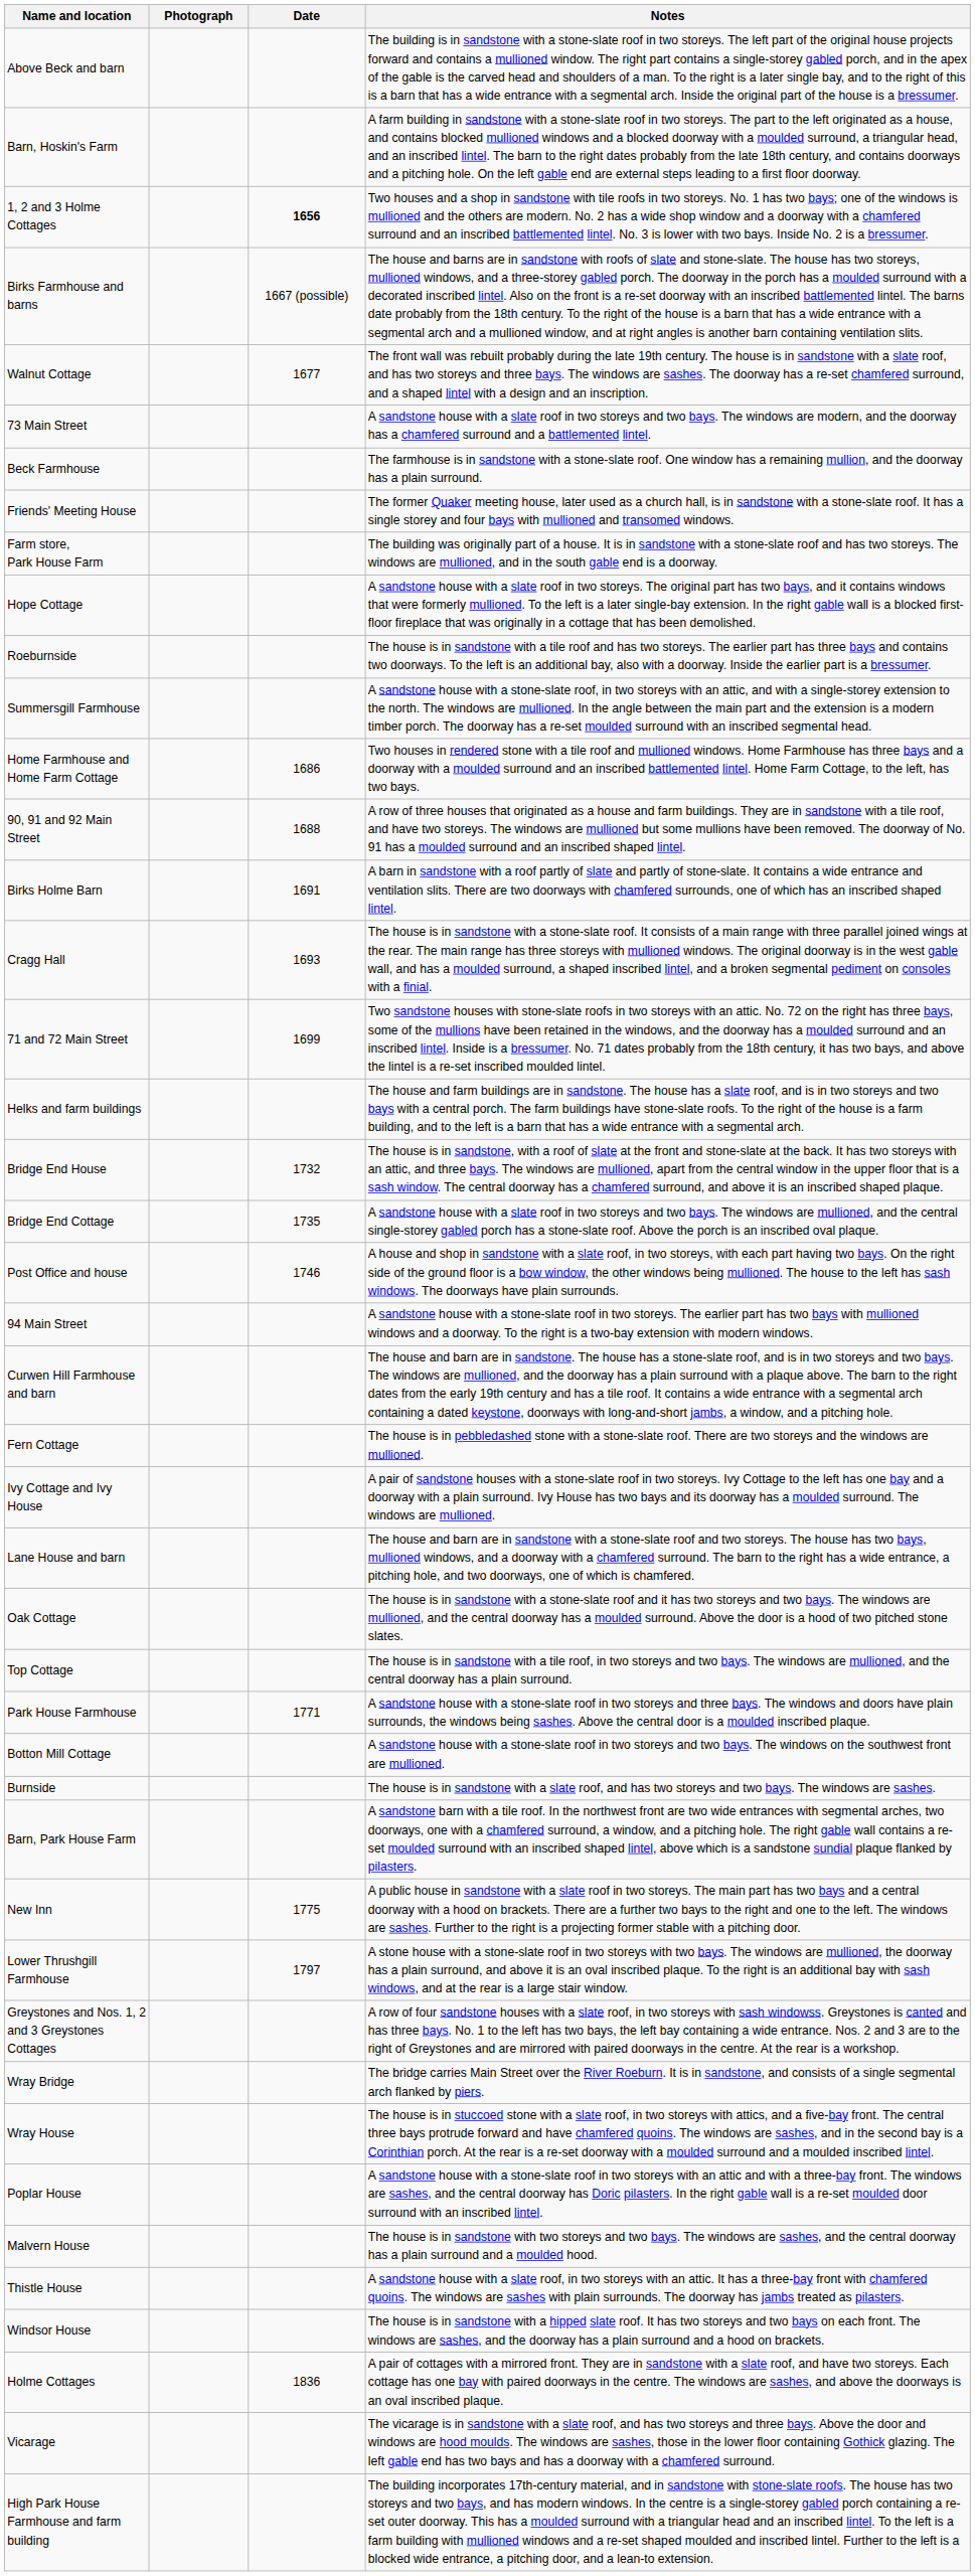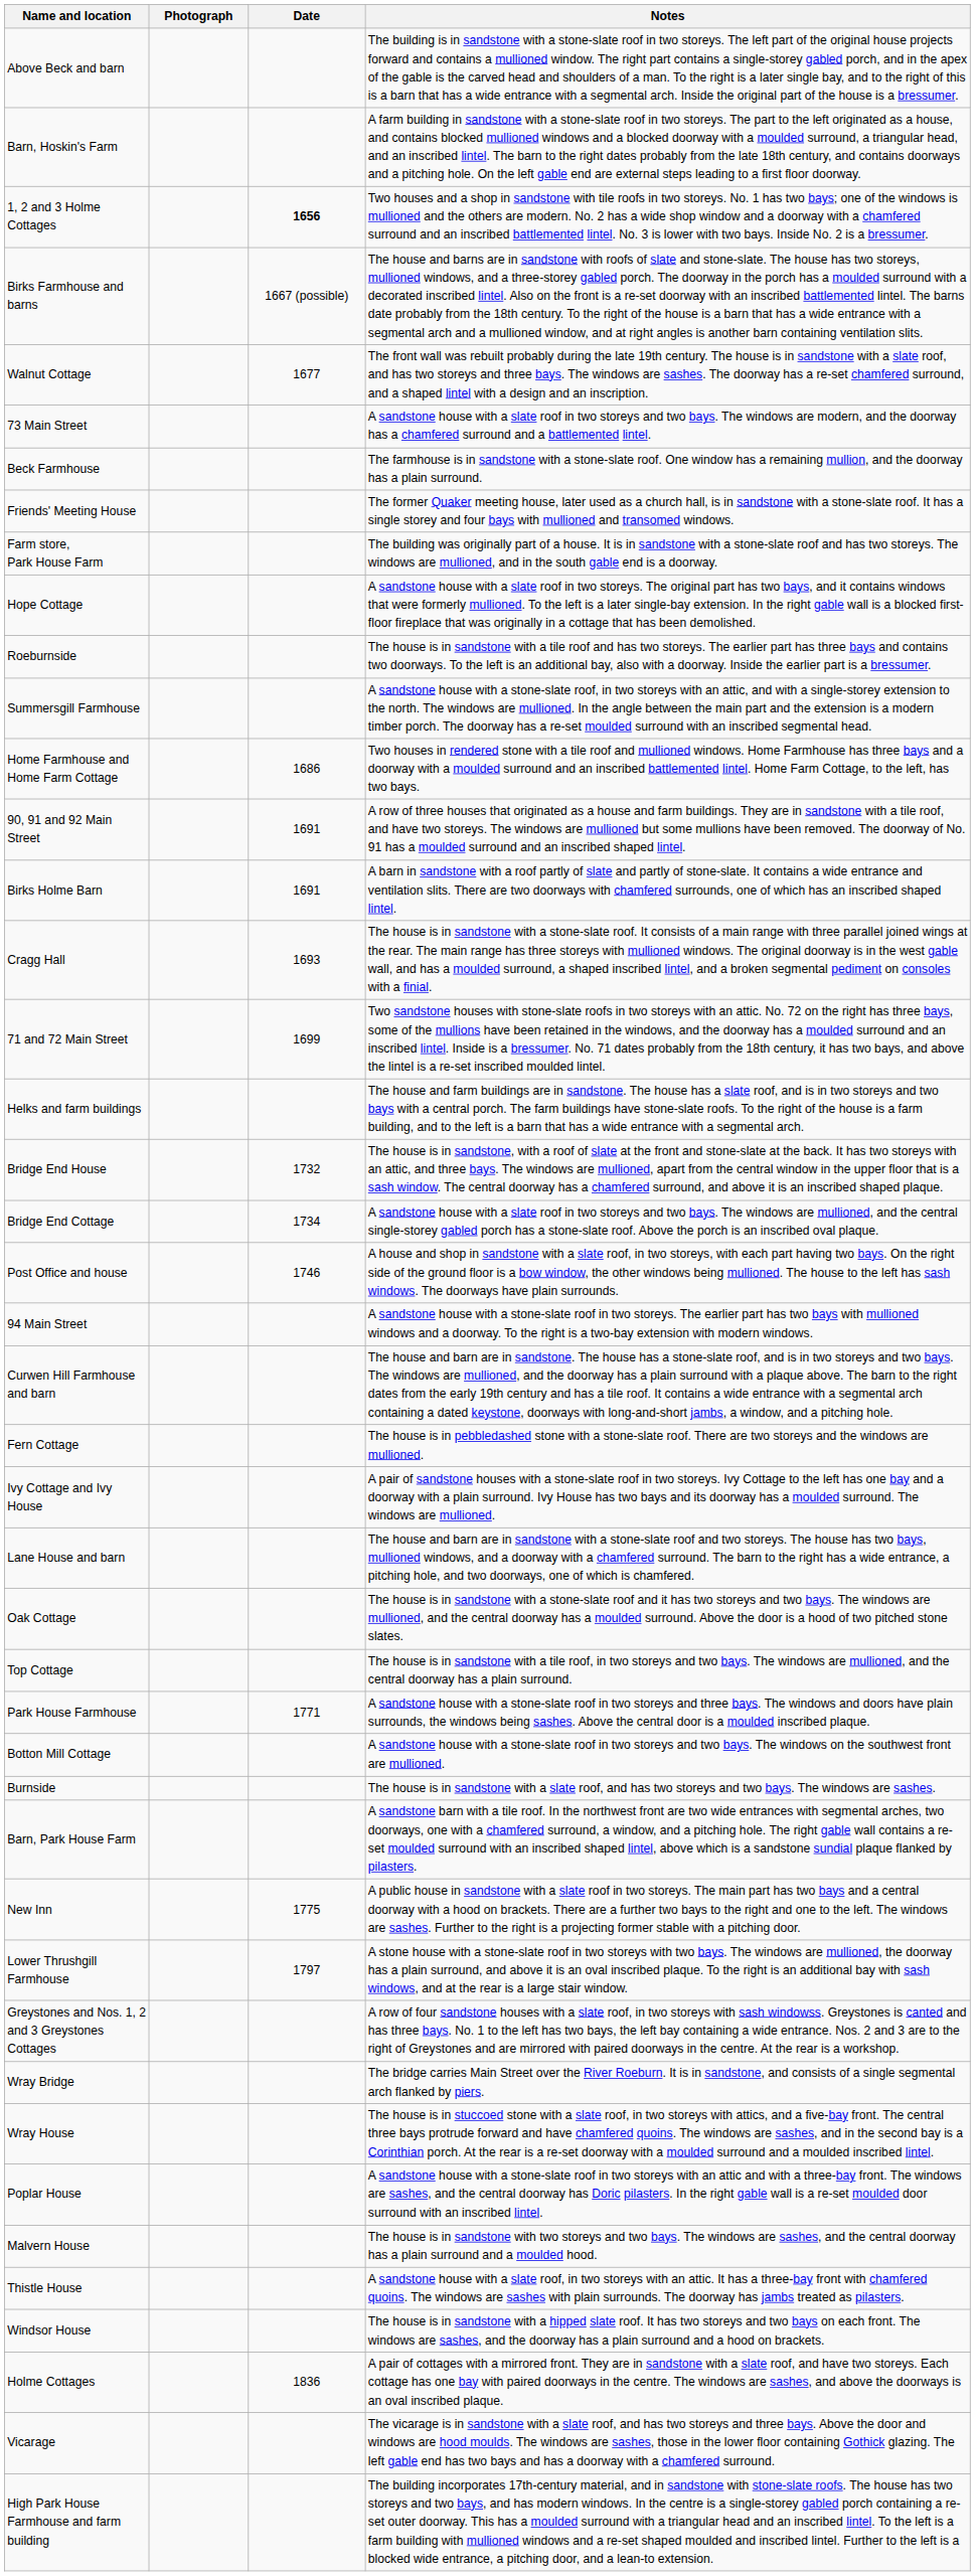90, 91 and 92 Main Street | Date: 1688 -> 1691
Bridge End Cottage | Date: 1735 -> 1734
